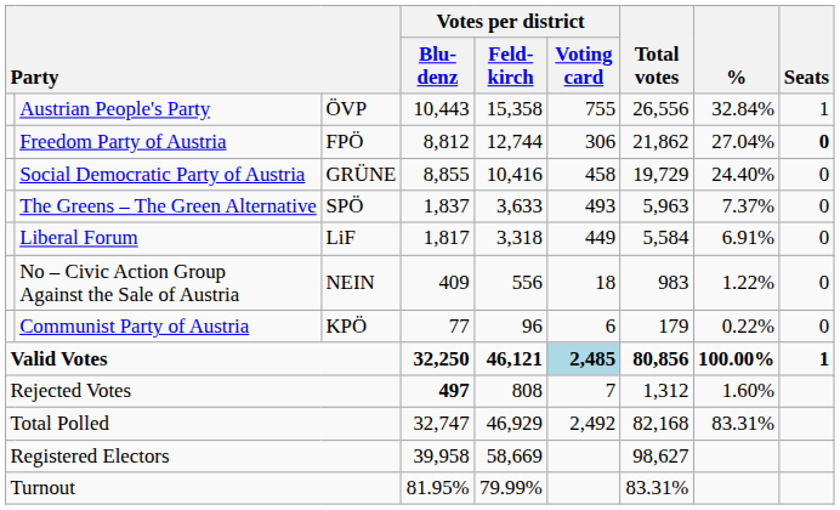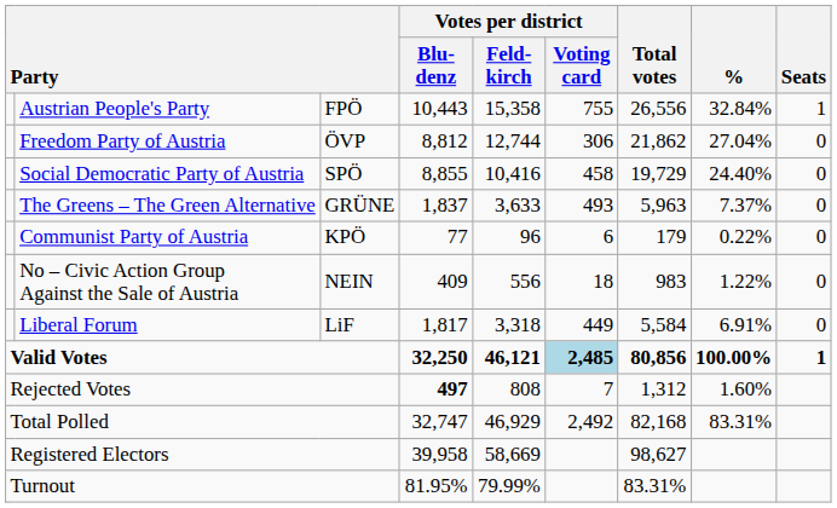Austrian People's Party | column 3: ÖVP -> FPÖ
Freedom Party of Austria | column 3: FPÖ -> ÖVP
Freedom Party of Austria | Seats: bold -> normal
Social Democratic Party of Austria | column 3: GRÜNE -> SPÖ
The Greens – The Green Alternative | column 3: SPÖ -> GRÜNE
rows swapped: Liberal Forum <-> Communist Party of Austria
